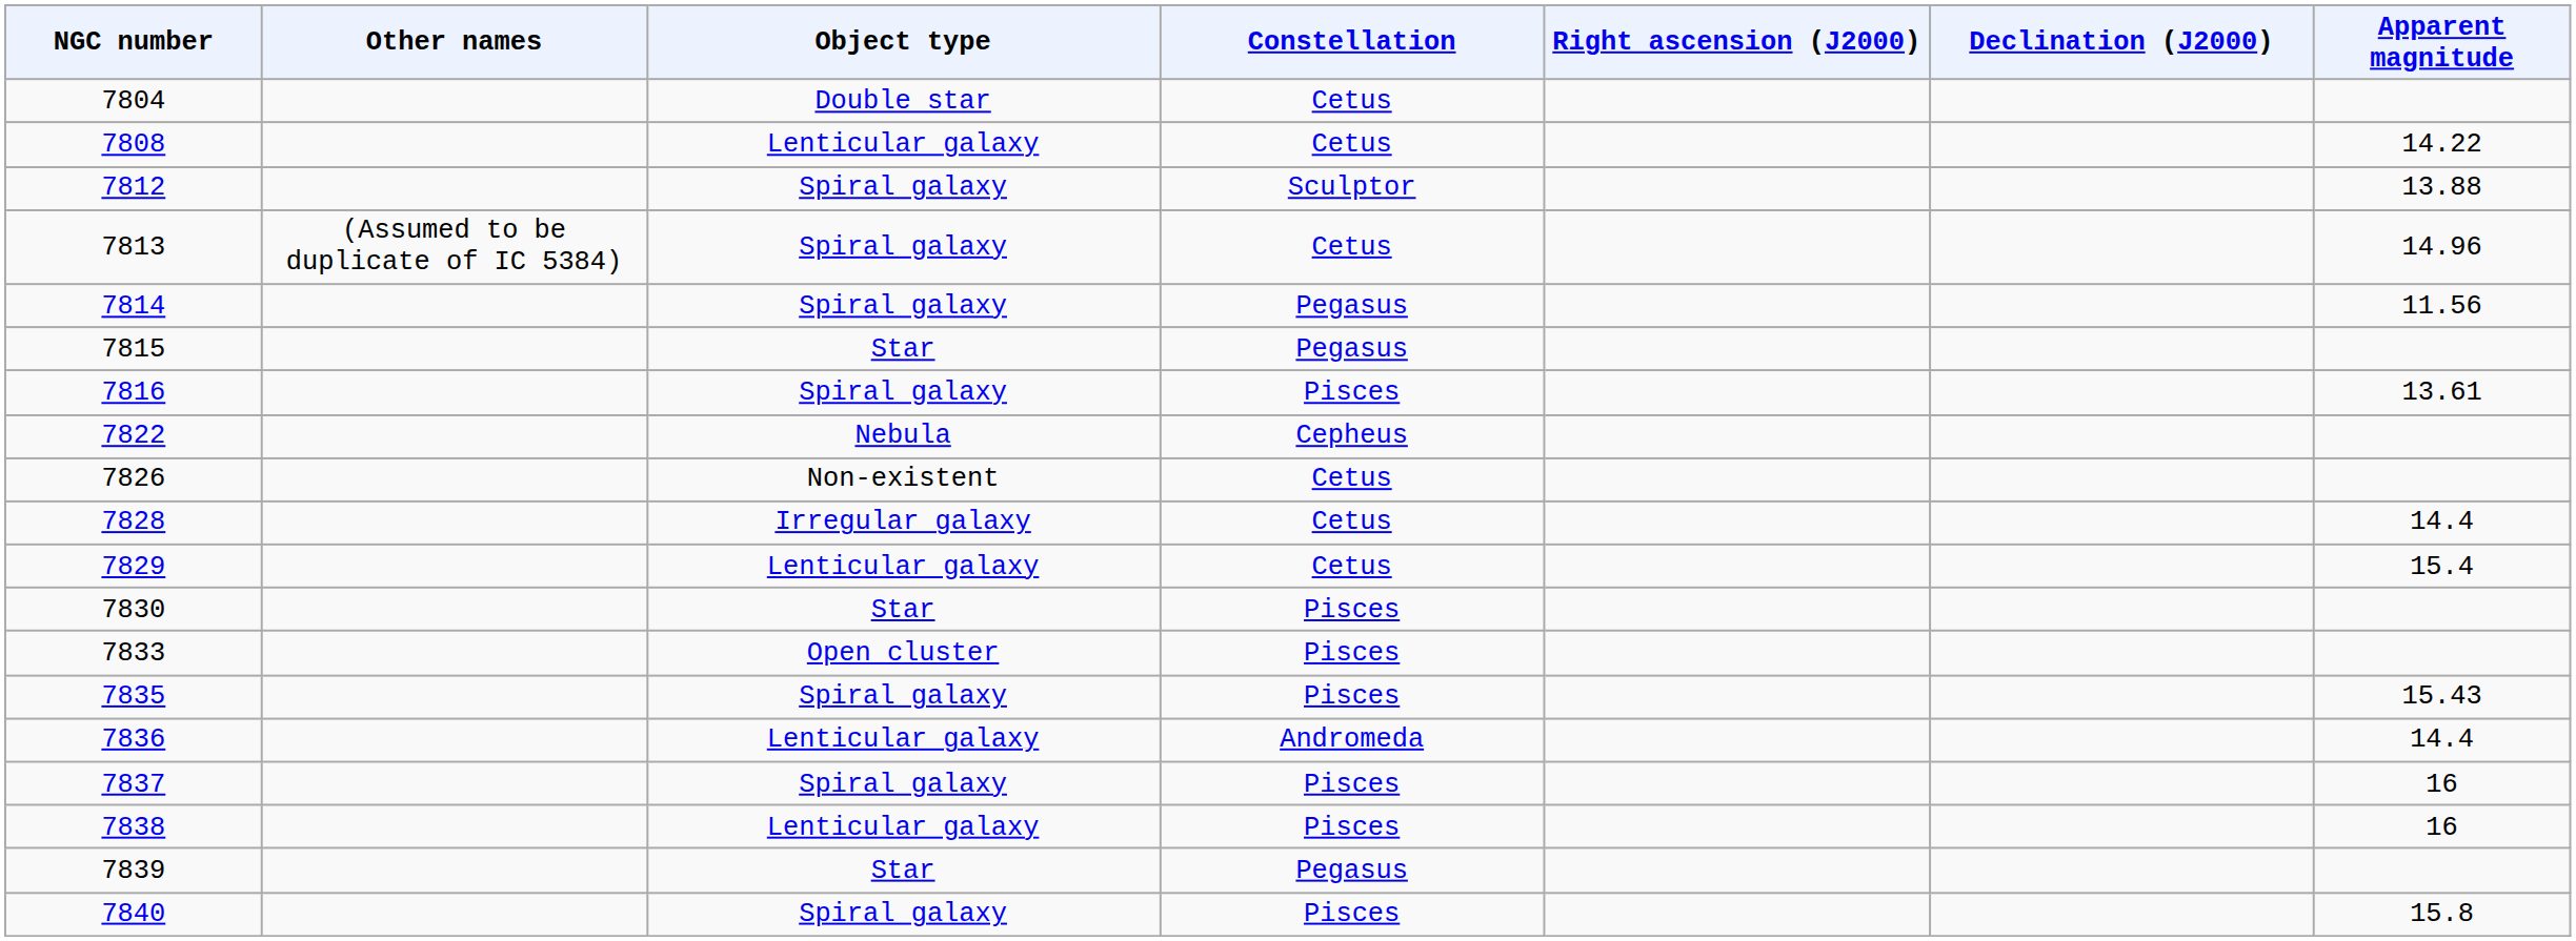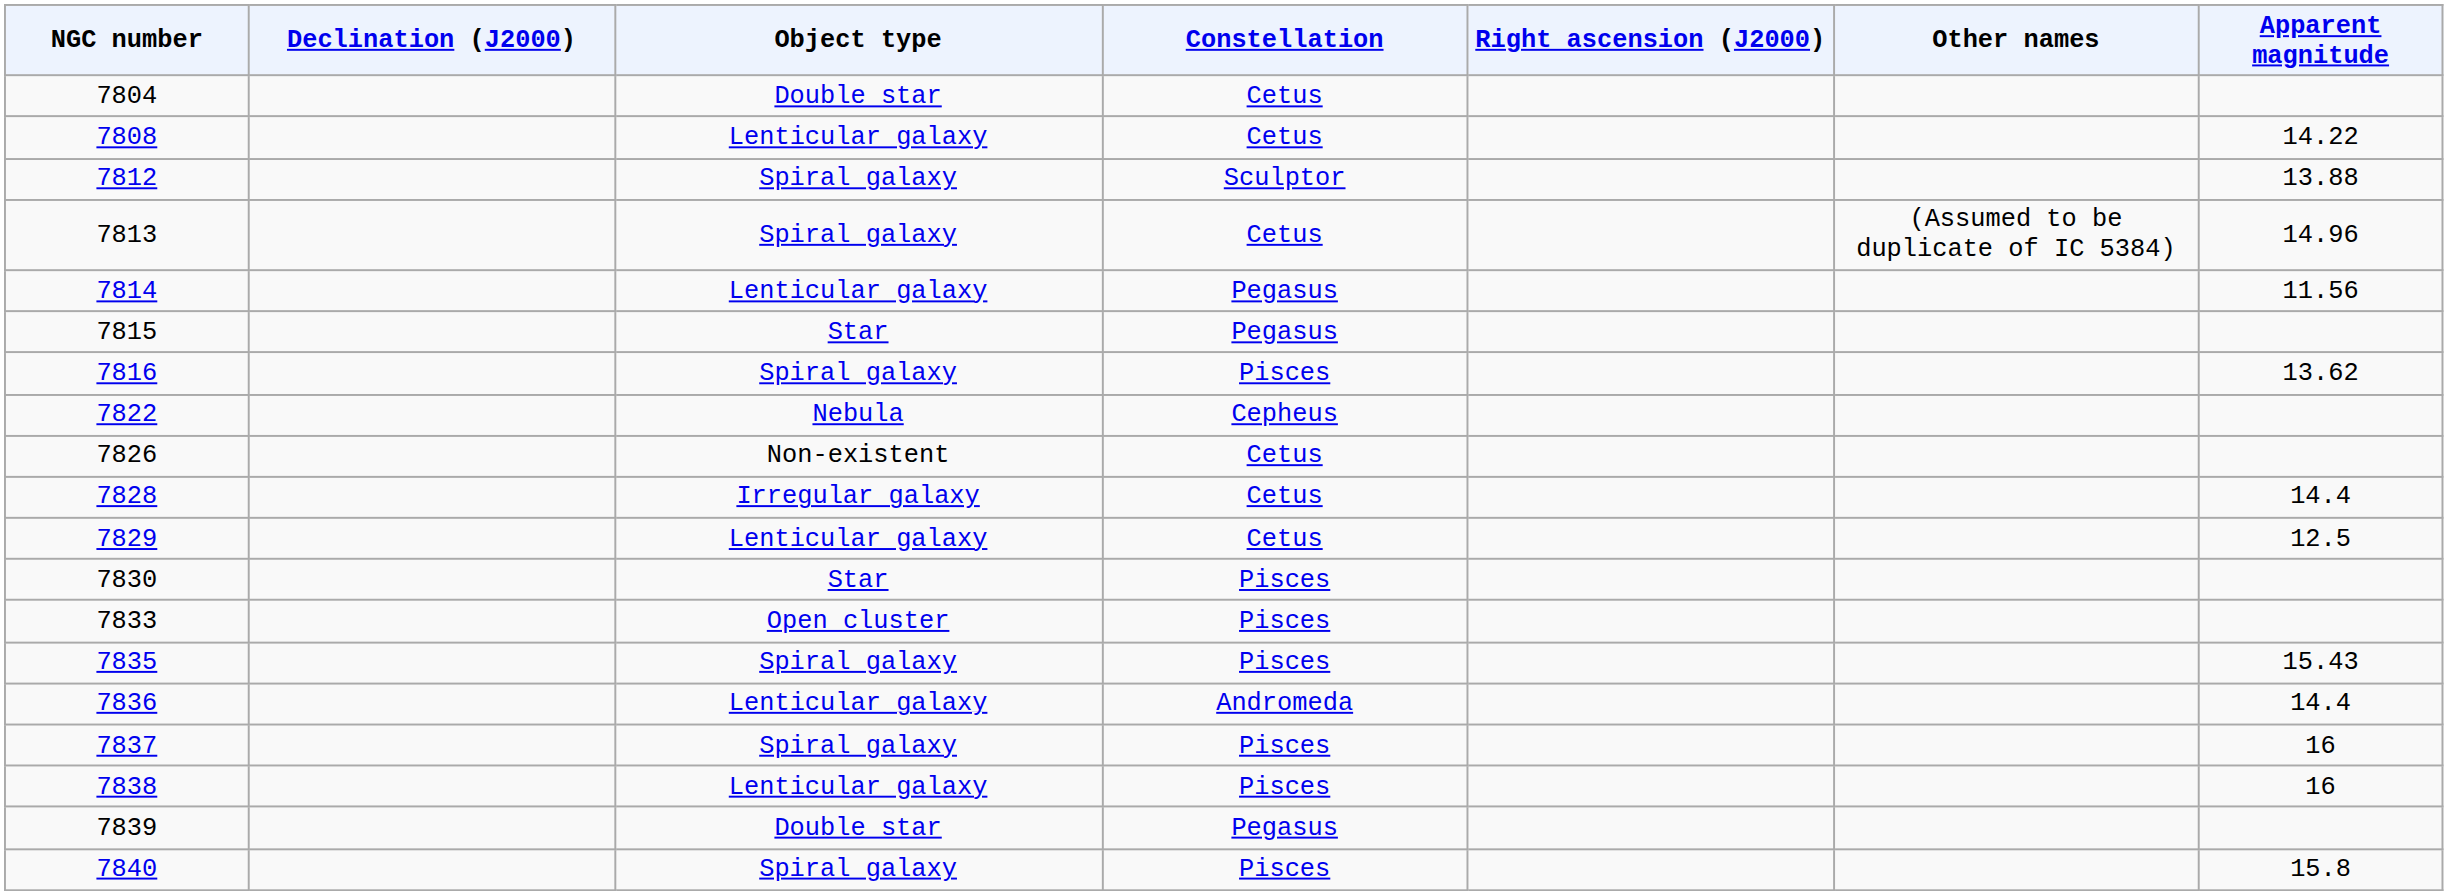columns swapped: Other names <-> Declination (J2000)
7814 | Object type: Spiral galaxy -> Lenticular galaxy
7816 | Apparent magnitude: 13.61 -> 13.62
7829 | Apparent magnitude: 15.4 -> 12.5
7839 | Object type: Star -> Double star
